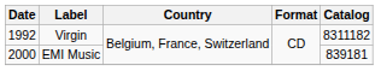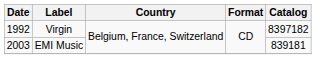Virgin | Catalog: 8311182 -> 8397182
EMI Music | Date: 2000 -> 2003
